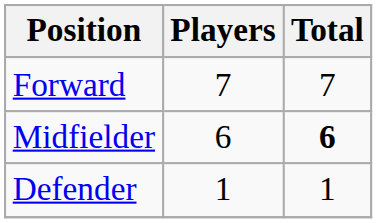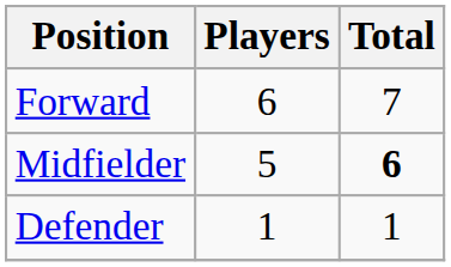Forward | Players: 7 -> 6
Midfielder | Players: 6 -> 5
